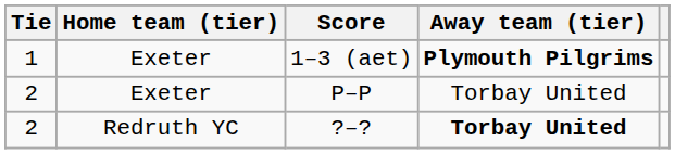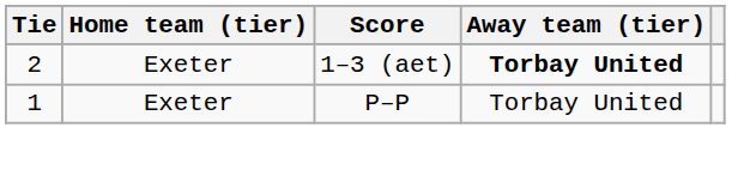1–3 (aet) | Tie: 1 -> 2
1–3 (aet) | Away team (tier): Plymouth Pilgrims -> Torbay United
P–P | Tie: 2 -> 1
- row: 2 | Redruth YC | ?–? | Torbay United
